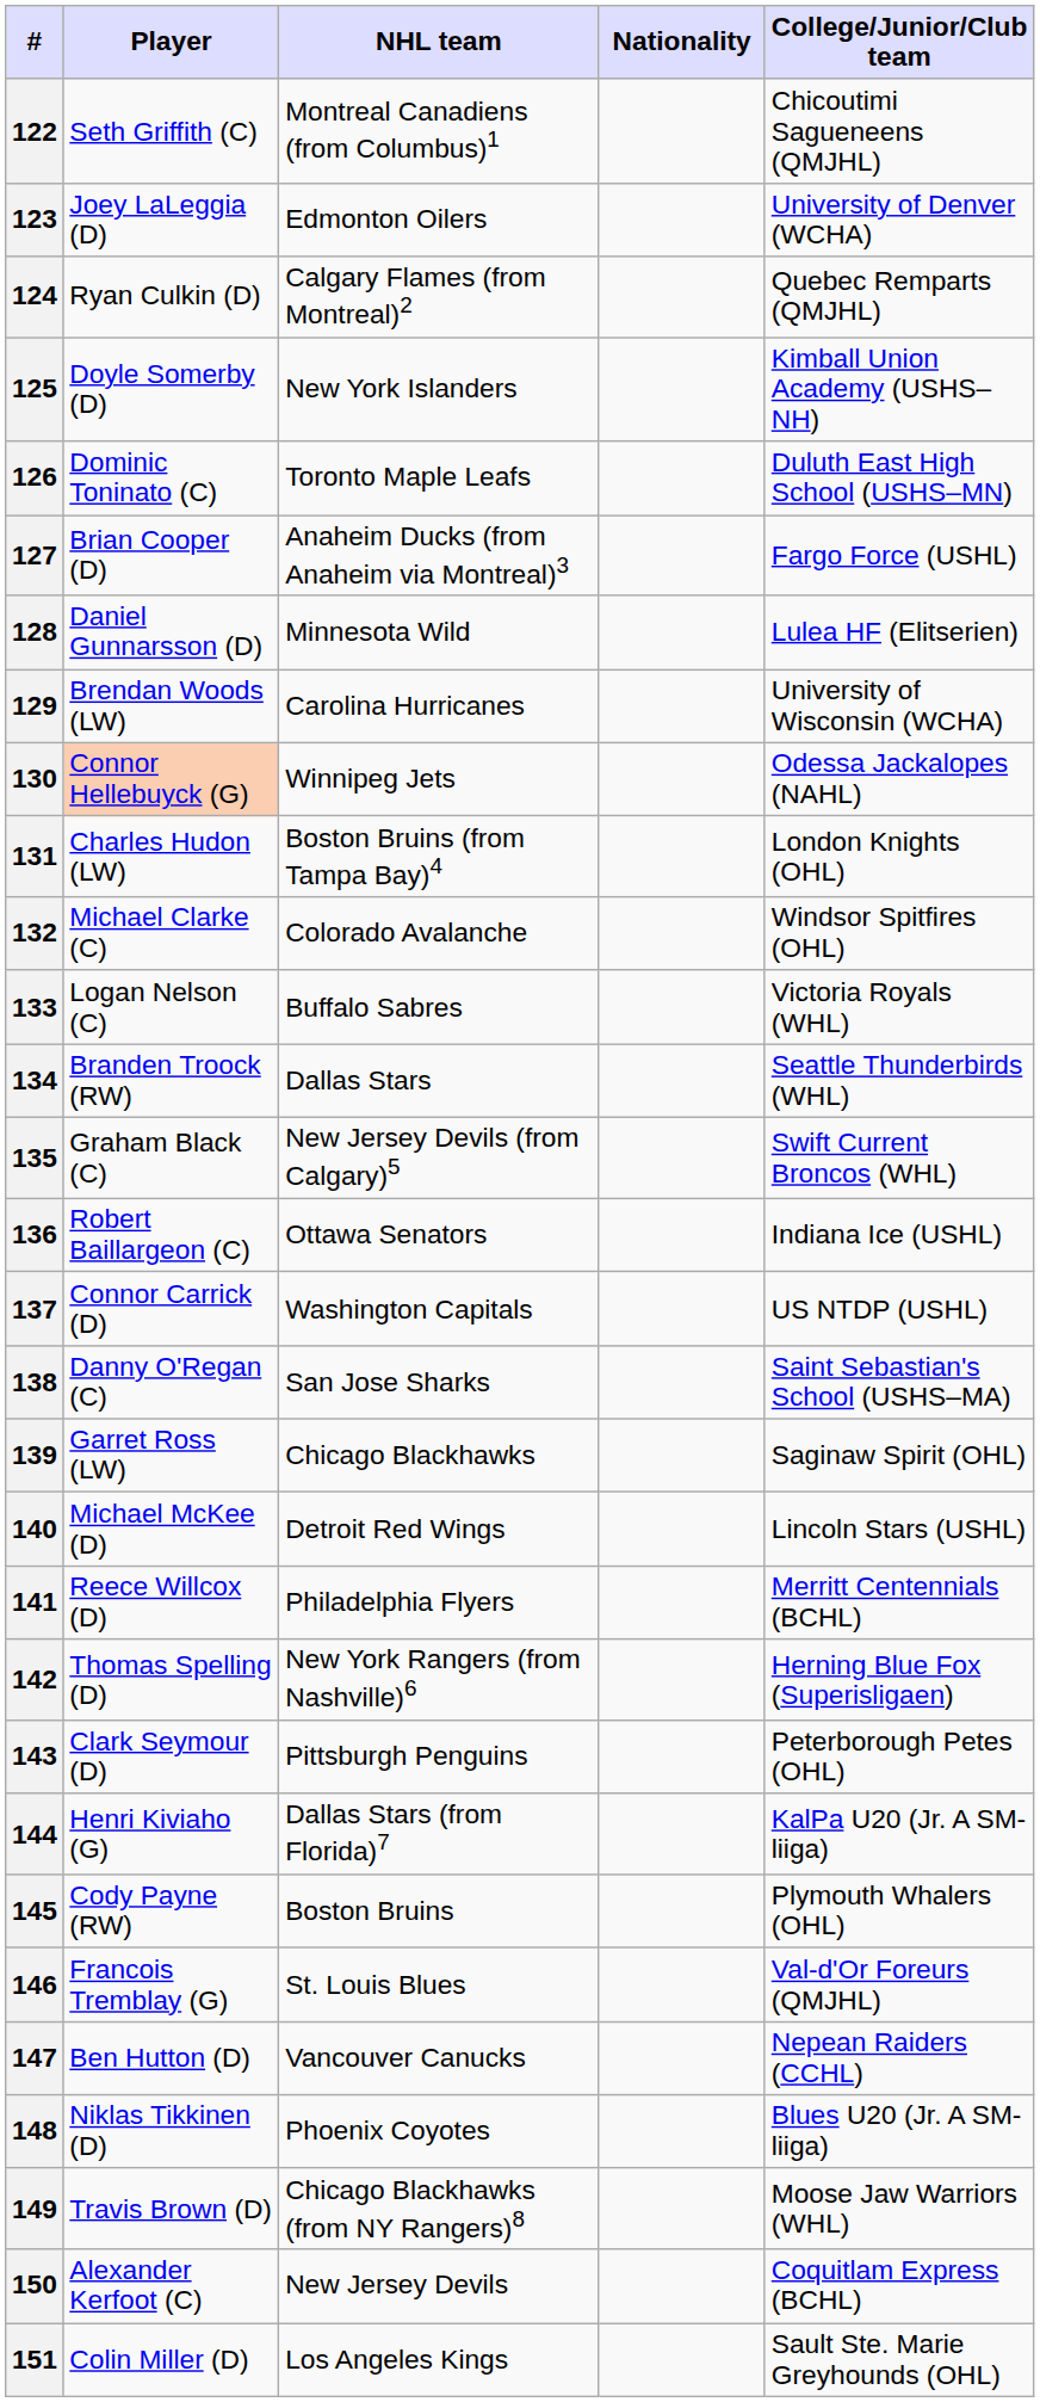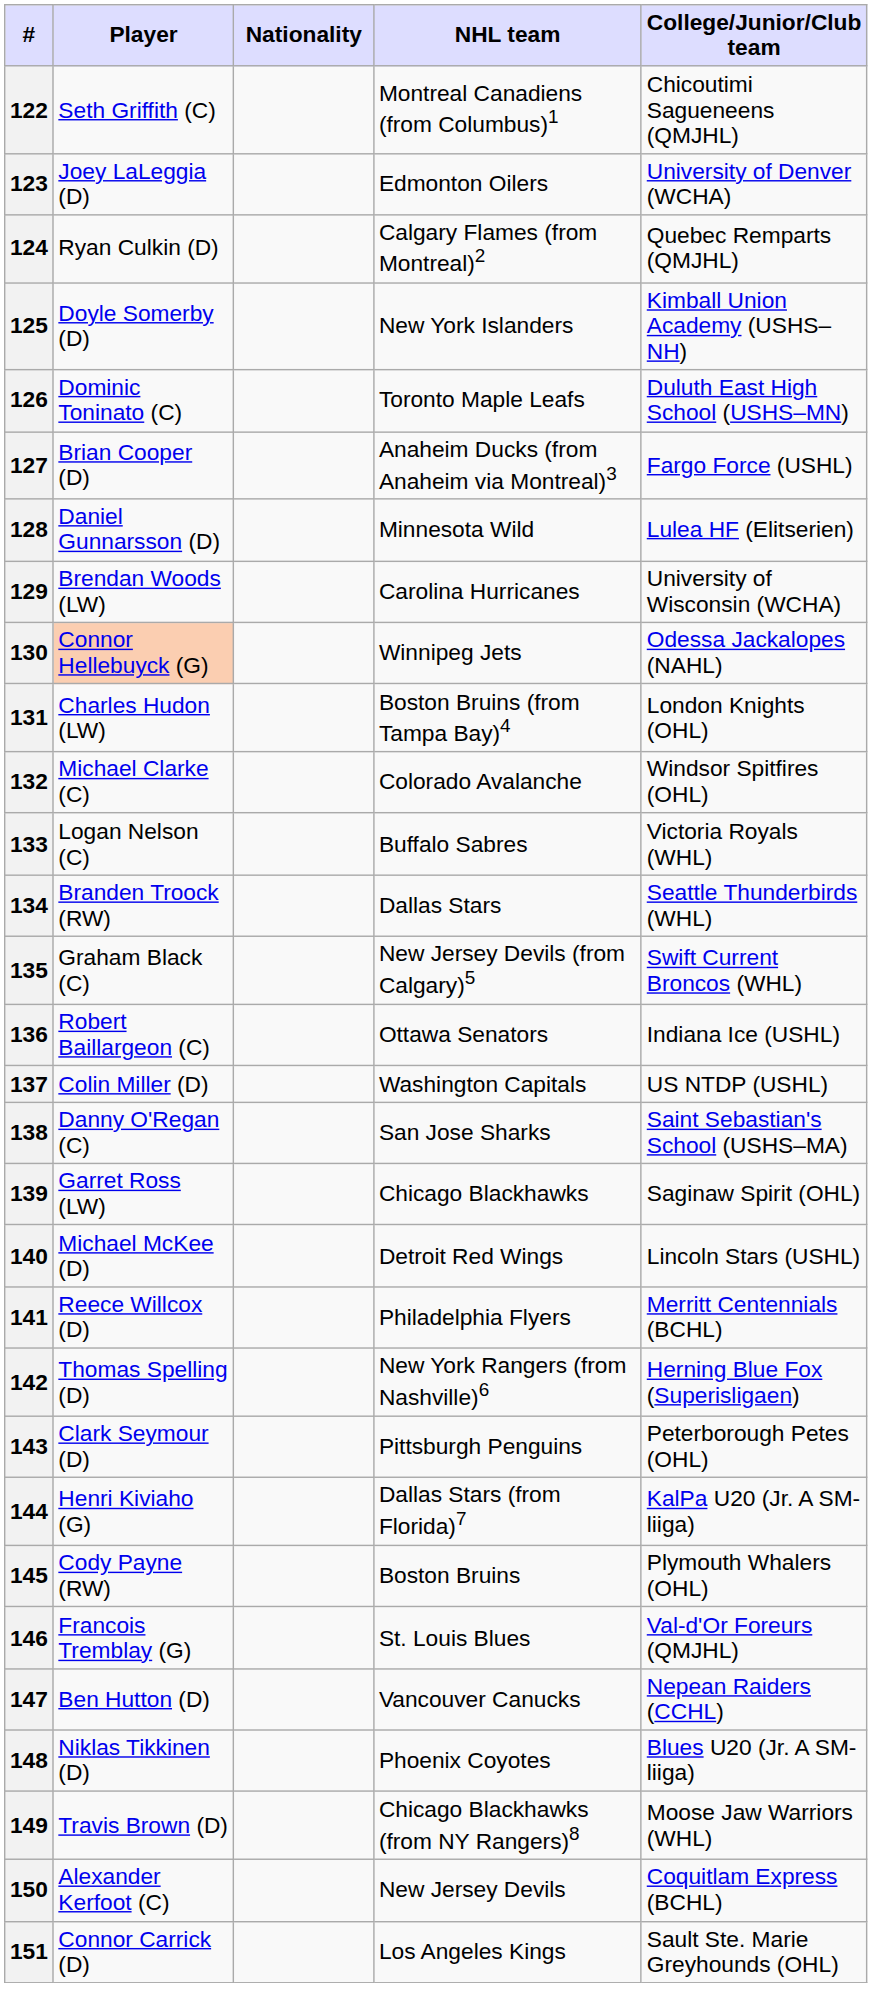columns swapped: Nationality <-> NHL team
137 | Player: Connor Carrick (D) -> Colin Miller (D)
151 | Player: Colin Miller (D) -> Connor Carrick (D)
